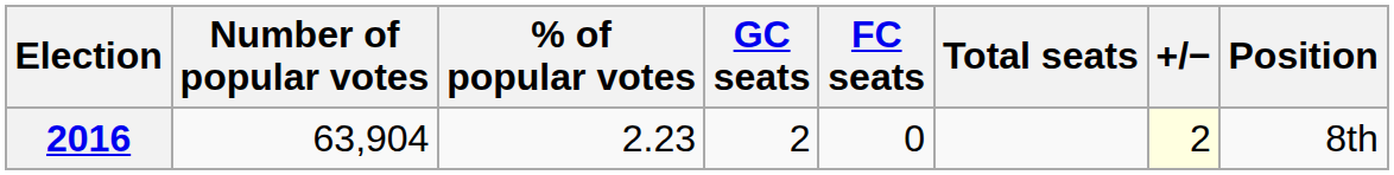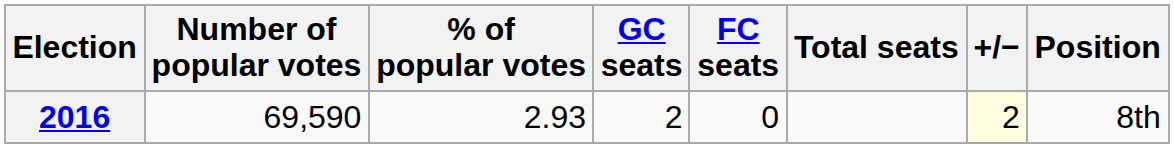2016 | Number of popular votes: 63,904 -> 69,590
2016 | % of popular votes: 2.23 -> 2.93
